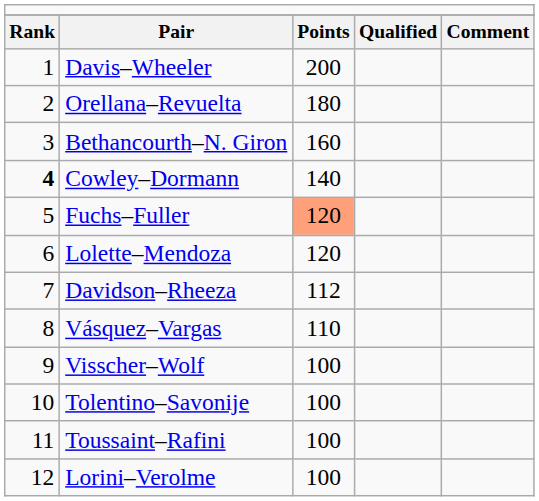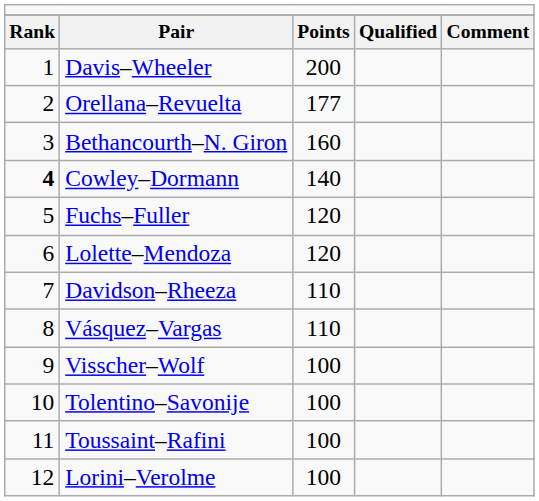Orellana–Revuelta | column 3: 180 -> 177
Fuchs–Fuller | column 3: lightsalmon background -> no background
Davidson–Rheeza | column 3: 112 -> 110
